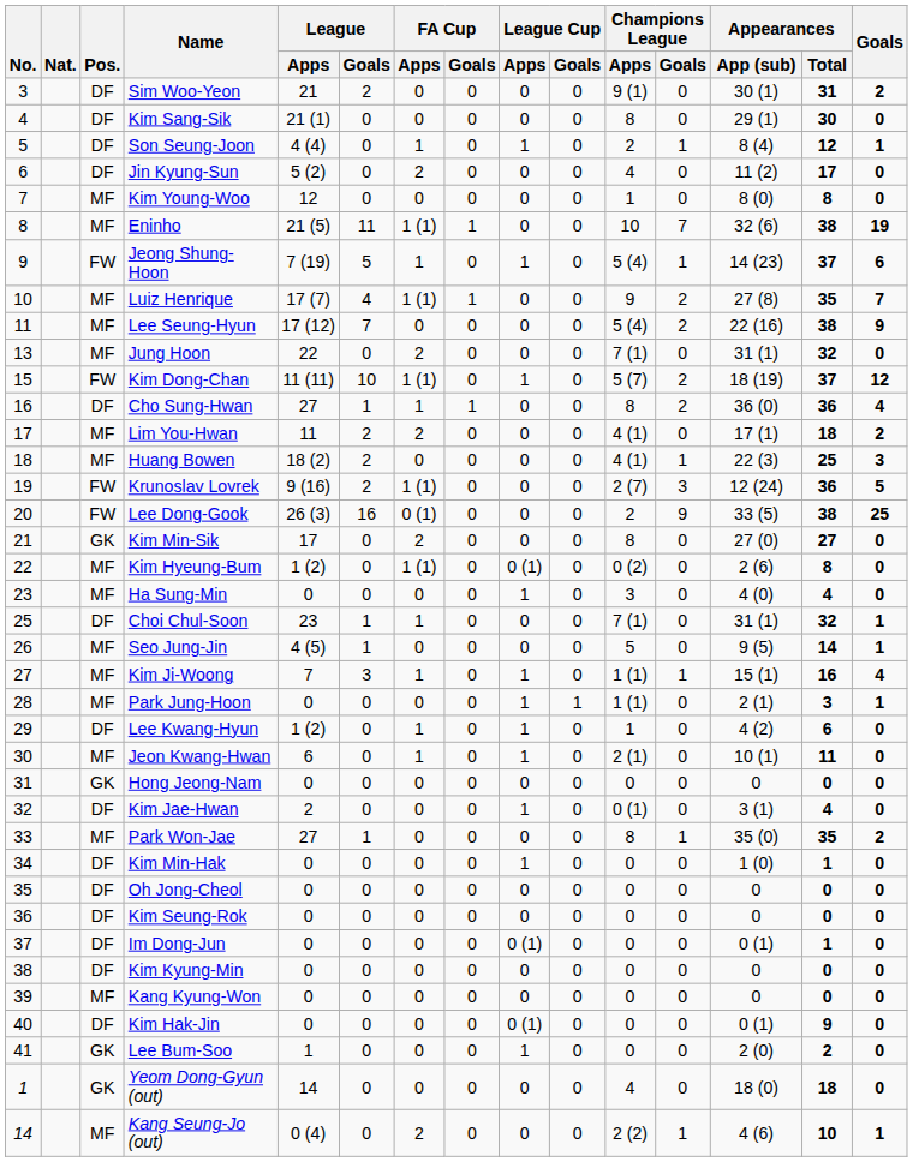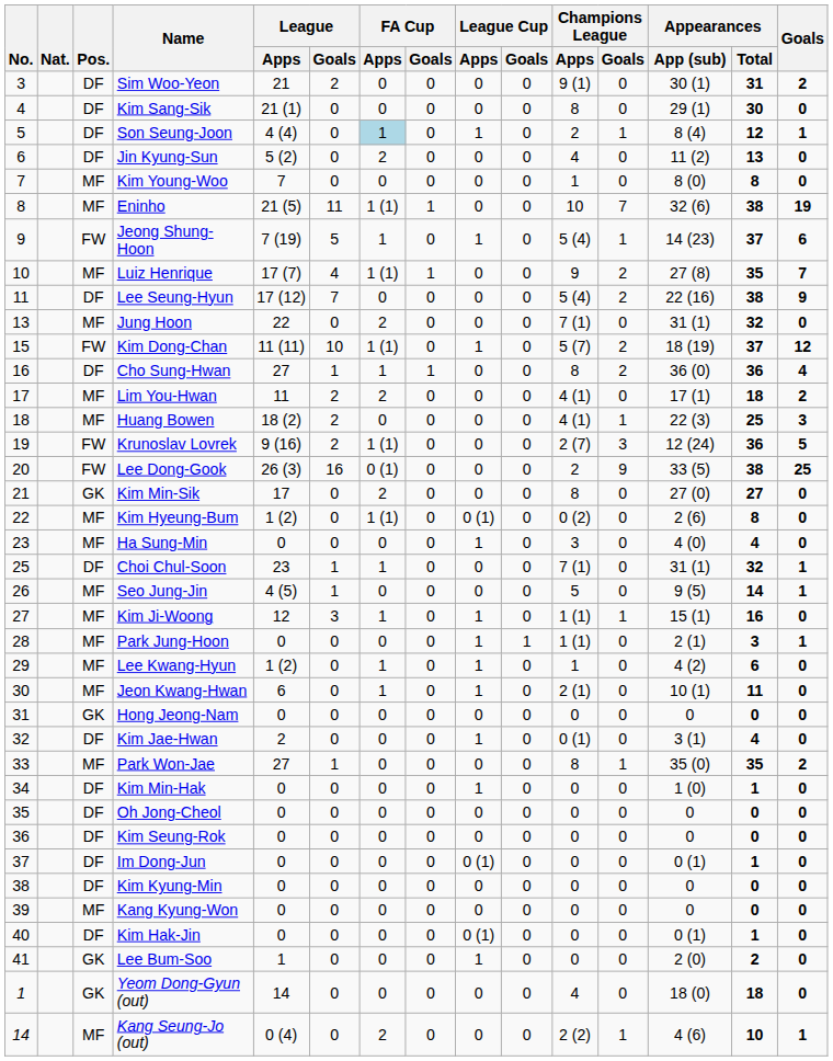Son Seung-Joon | FA Cup / Apps: no background -> lightblue background
Jin Kyung-Sun | Appearances / Total: 17 -> 13
Kim Young-Woo | League / Apps: 12 -> 7
Lee Seung-Hyun | Pos.: MF -> DF
Kim Ji-Woong | League / Apps: 7 -> 12
Kim Ji-Woong | Goals: 4 -> 0
Lee Kwang-Hyun | Pos.: DF -> MF
Kim Hak-Jin | Appearances / Total: 9 -> 1
